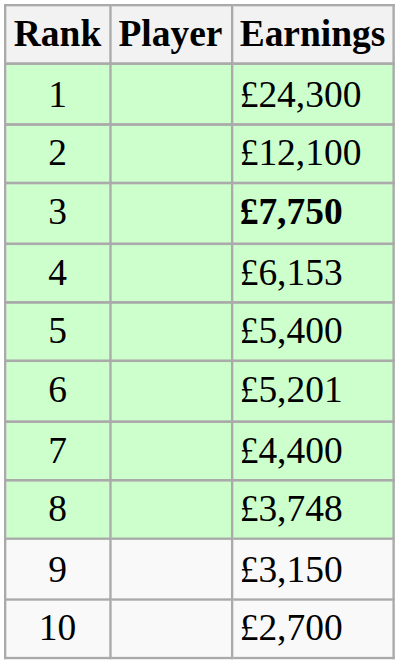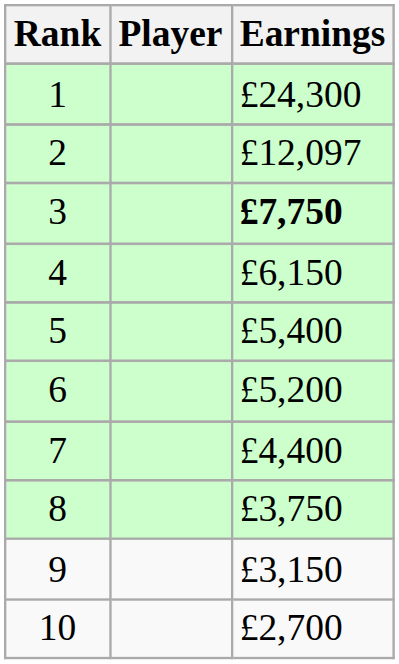2 | Earnings: £12,100 -> £12,097
4 | Earnings: £6,153 -> £6,150
6 | Earnings: £5,201 -> £5,200
8 | Earnings: £3,748 -> £3,750
